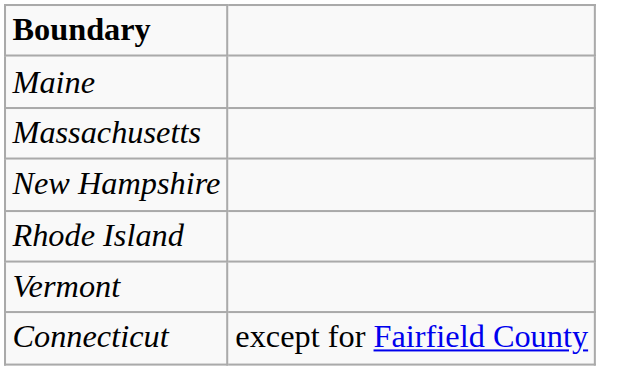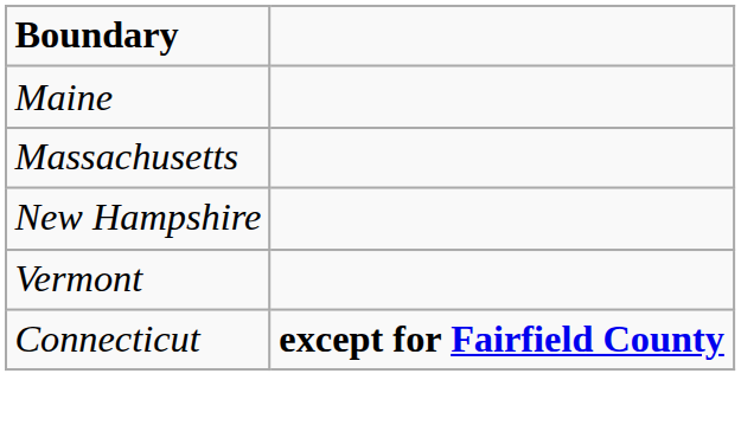- row: Rhode Island
Connecticut | column 2: normal -> bold
